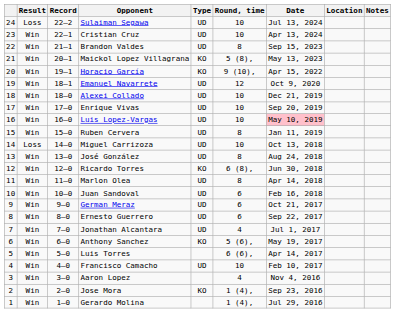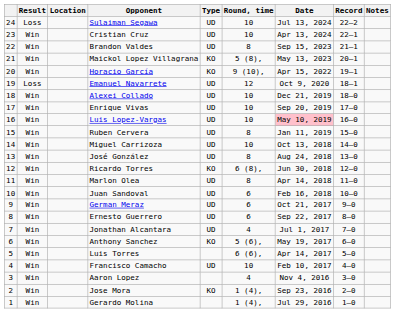columns swapped: Record <-> Location
Emanuel Navarrete | Result: Win -> Loss
Miguel Carrizoza | Result: Loss -> Win
